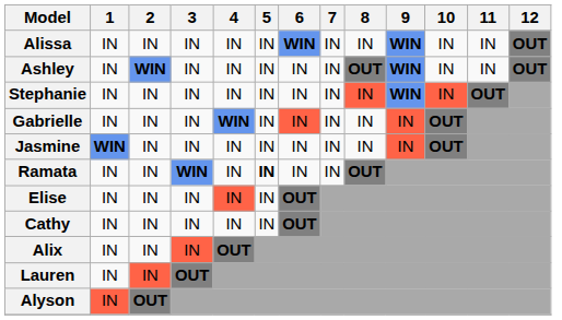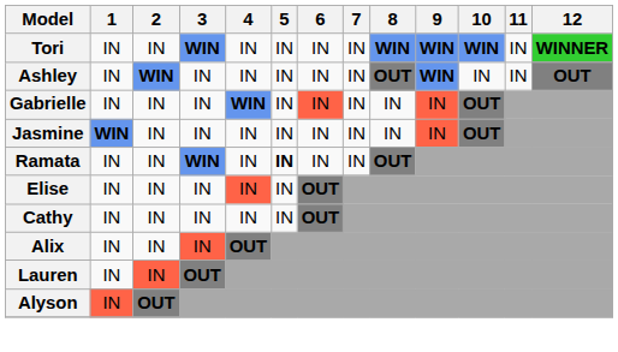+ row: Tori | IN | IN | WIN | IN | IN | IN | IN | WIN | WIN | WIN | IN | WINNER
- row: Alissa | IN | IN | IN | IN | IN | WIN | IN | IN | WIN | IN | IN | OUT
- row: Stephanie | IN | IN | IN | IN | IN | IN | IN | IN | WIN | IN | OUT
